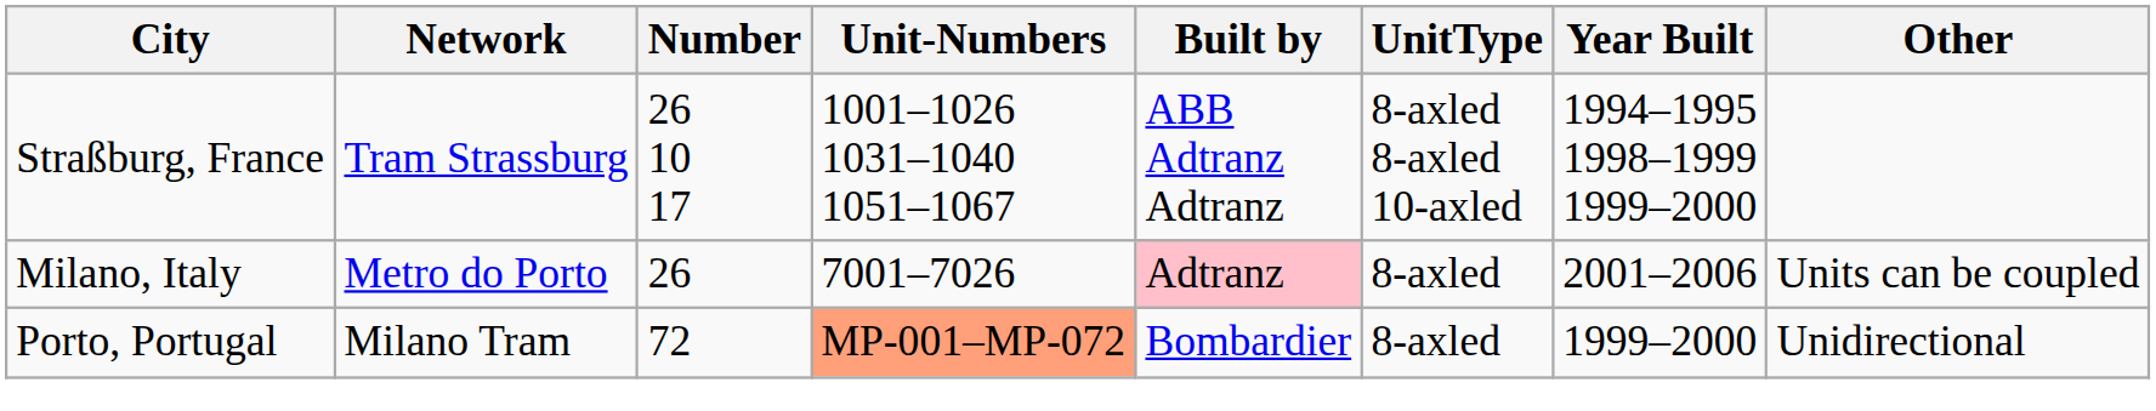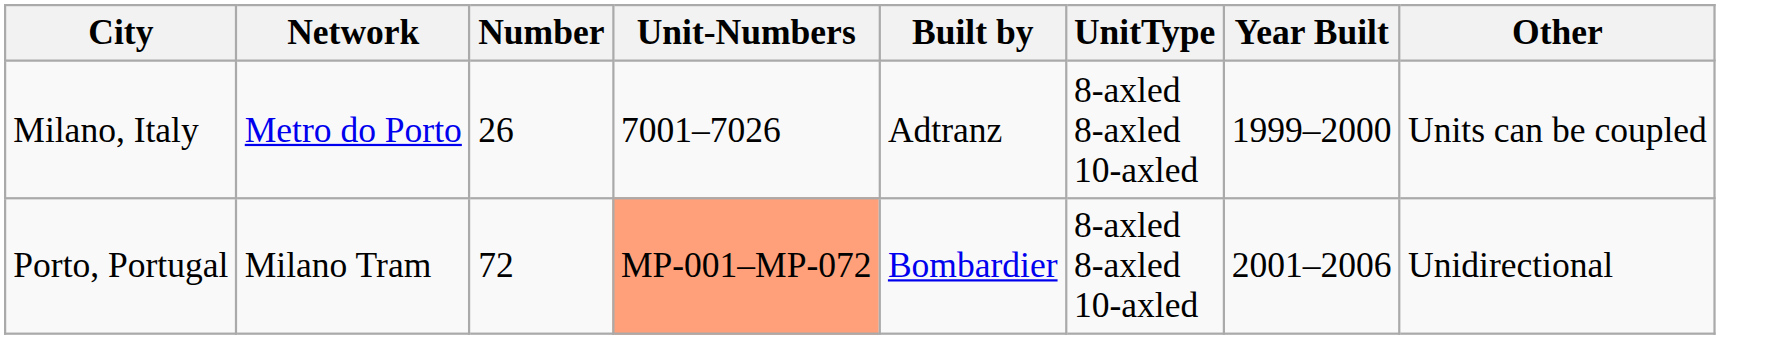- row: Straßburg, France | Tram Strassburg | 26 10 17 | 1001–1026 1031–1040 1051–1067 | ABB Adtranz Adtranz | 8-axled 8-axled 10-axled | 1994–1995 1998–1999 1999–2000
Milano, Italy | Built by: pink background -> no background
Milano, Italy | UnitType: 8-axled -> 8-axled 8-axled 10-axled
Milano, Italy | Year Built: 2001–2006 -> 1999–2000
Porto, Portugal | UnitType: 8-axled -> 8-axled 8-axled 10-axled
Porto, Portugal | Year Built: 1999–2000 -> 2001–2006
